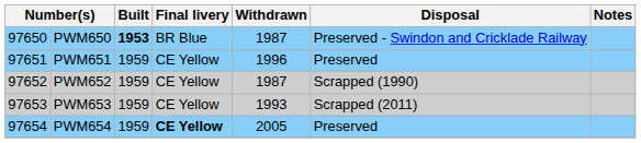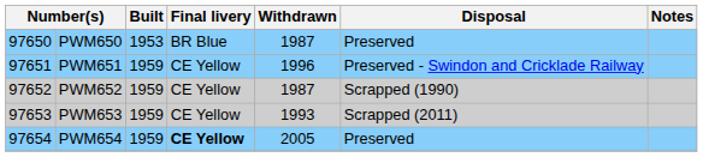PWM650 | Built: bold -> normal
PWM650 | Disposal: Preserved - Swindon and Cricklade Railway -> Preserved
PWM651 | Disposal: Preserved -> Preserved - Swindon and Cricklade Railway
